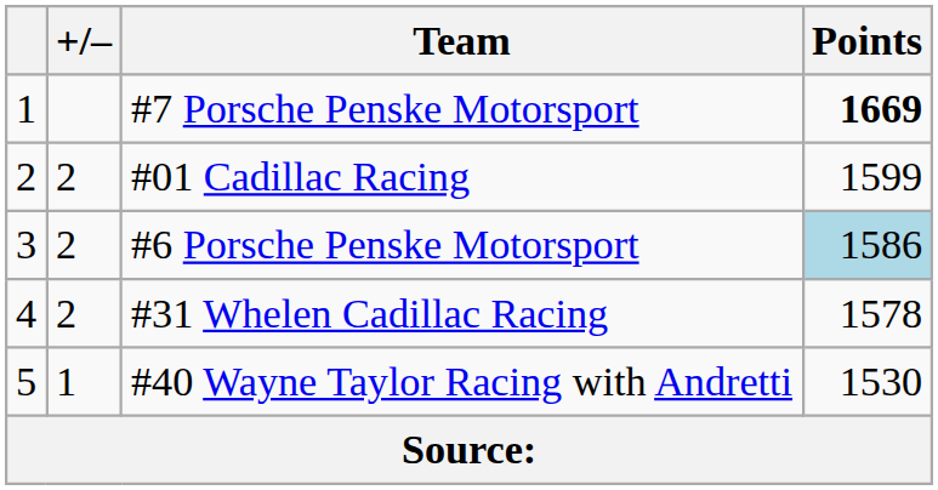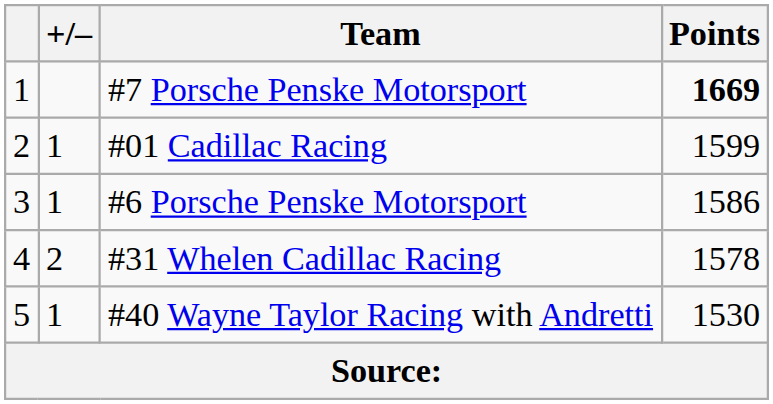#01 Cadillac Racing | +/–: 2 -> 1
#6 Porsche Penske Motorsport | +/–: 2 -> 1
#6 Porsche Penske Motorsport | Points: lightblue background -> no background
